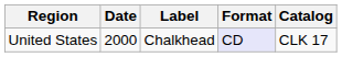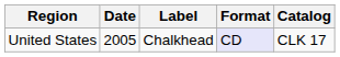United States | Date: 2000 -> 2005
